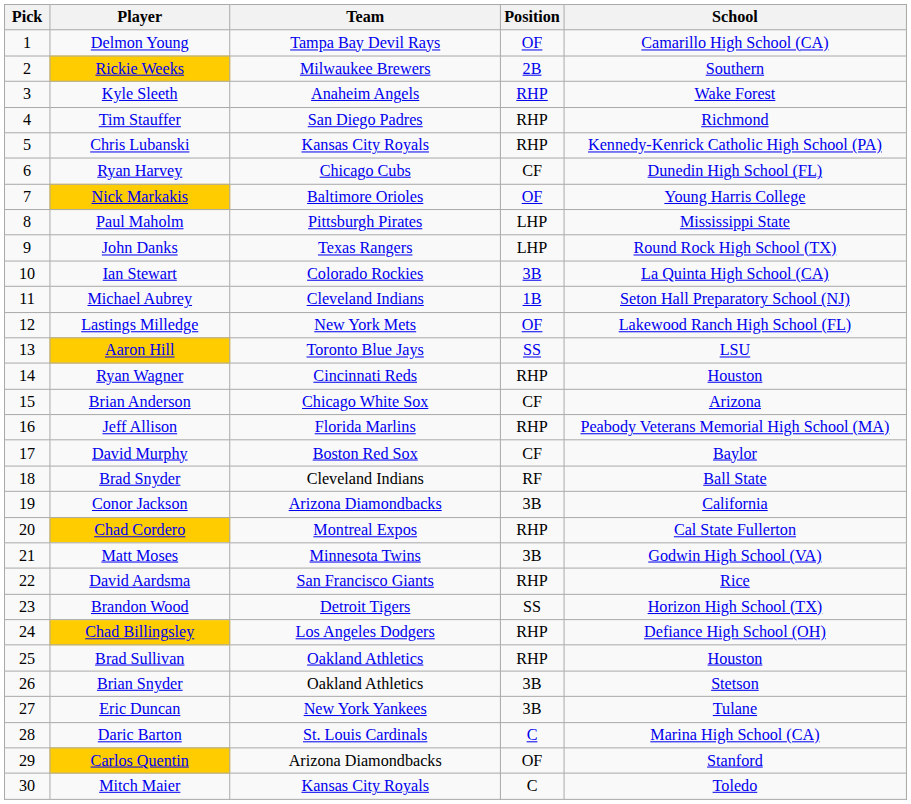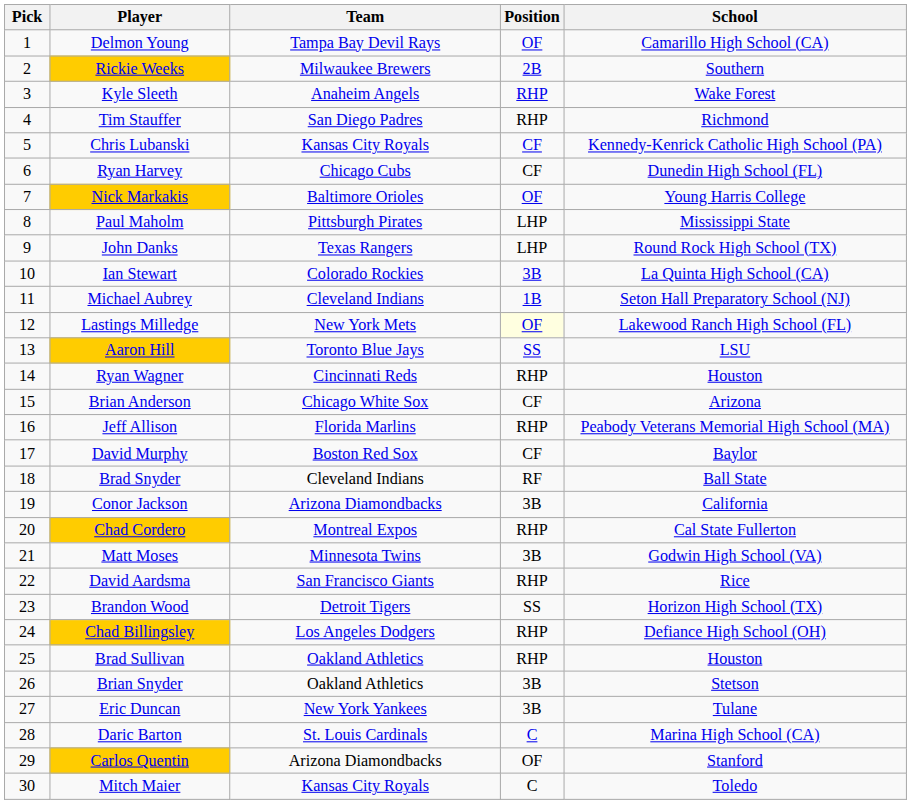Chris Lubanski | Position: RHP -> CF
Lastings Milledge | Position: no background -> lightyellow background
